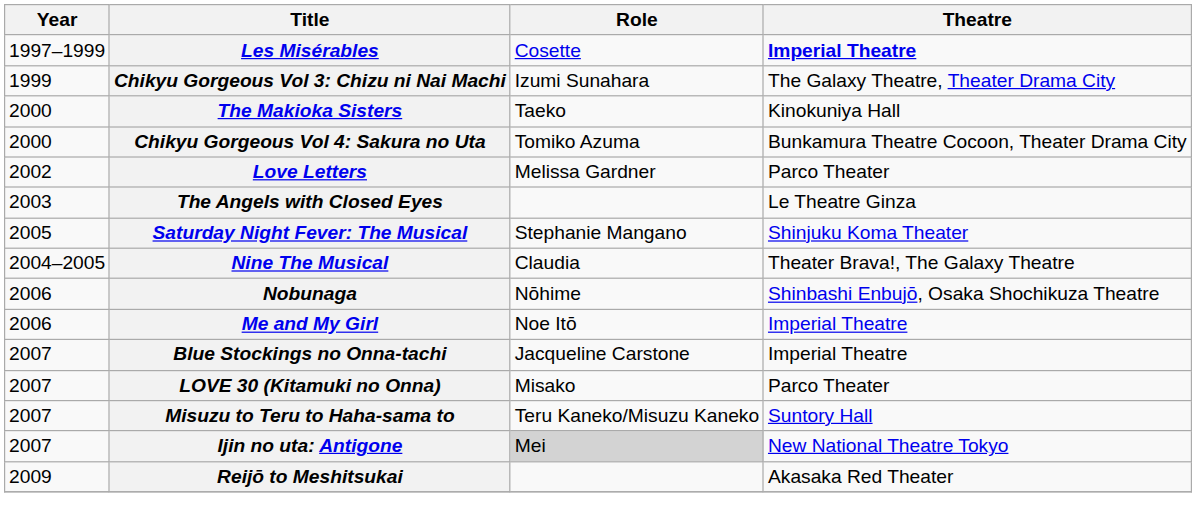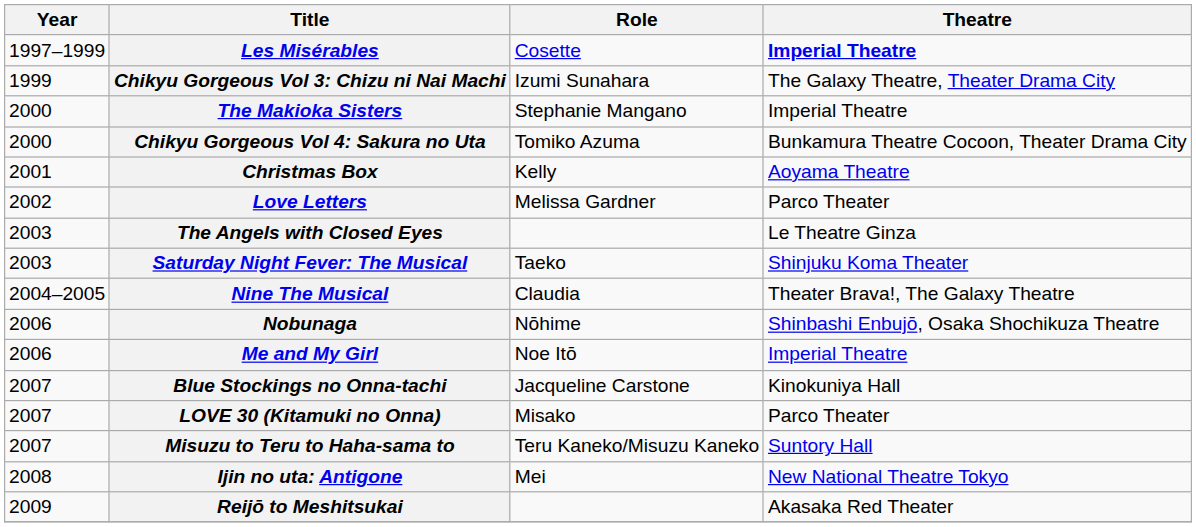The Makioka Sisters | Role: Taeko -> Stephanie Mangano
The Makioka Sisters | Theatre: Kinokuniya Hall -> Imperial Theatre
+ row: 2001 | Christmas Box | Kelly | Aoyama Theatre
Saturday Night Fever: The Musical | Year: 2005 -> 2003
Saturday Night Fever: The Musical | Role: Stephanie Mangano -> Taeko
Blue Stockings no Onna-tachi | Theatre: Imperial Theatre -> Kinokuniya Hall
Ijin no uta: Antigone | Year: 2007 -> 2008
Ijin no uta: Antigone | Role: lightgrey background -> no background
